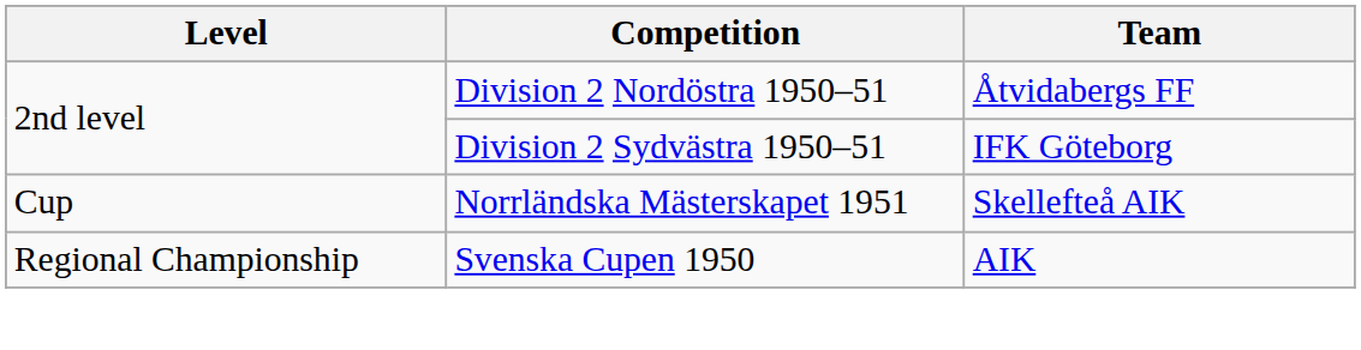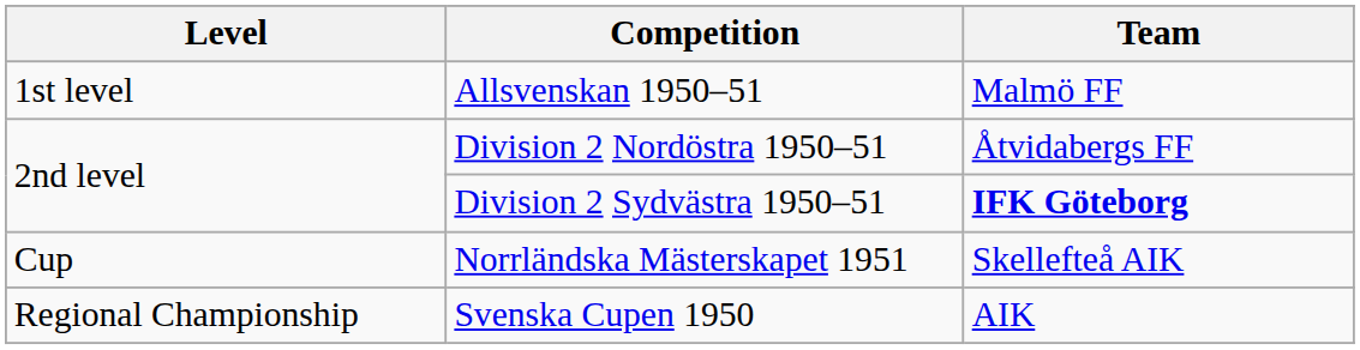+ row: 1st level | Allsvenskan 1950–51 | Malmö FF
Division 2 Sydvästra 1950–51 | Team: normal -> bold
